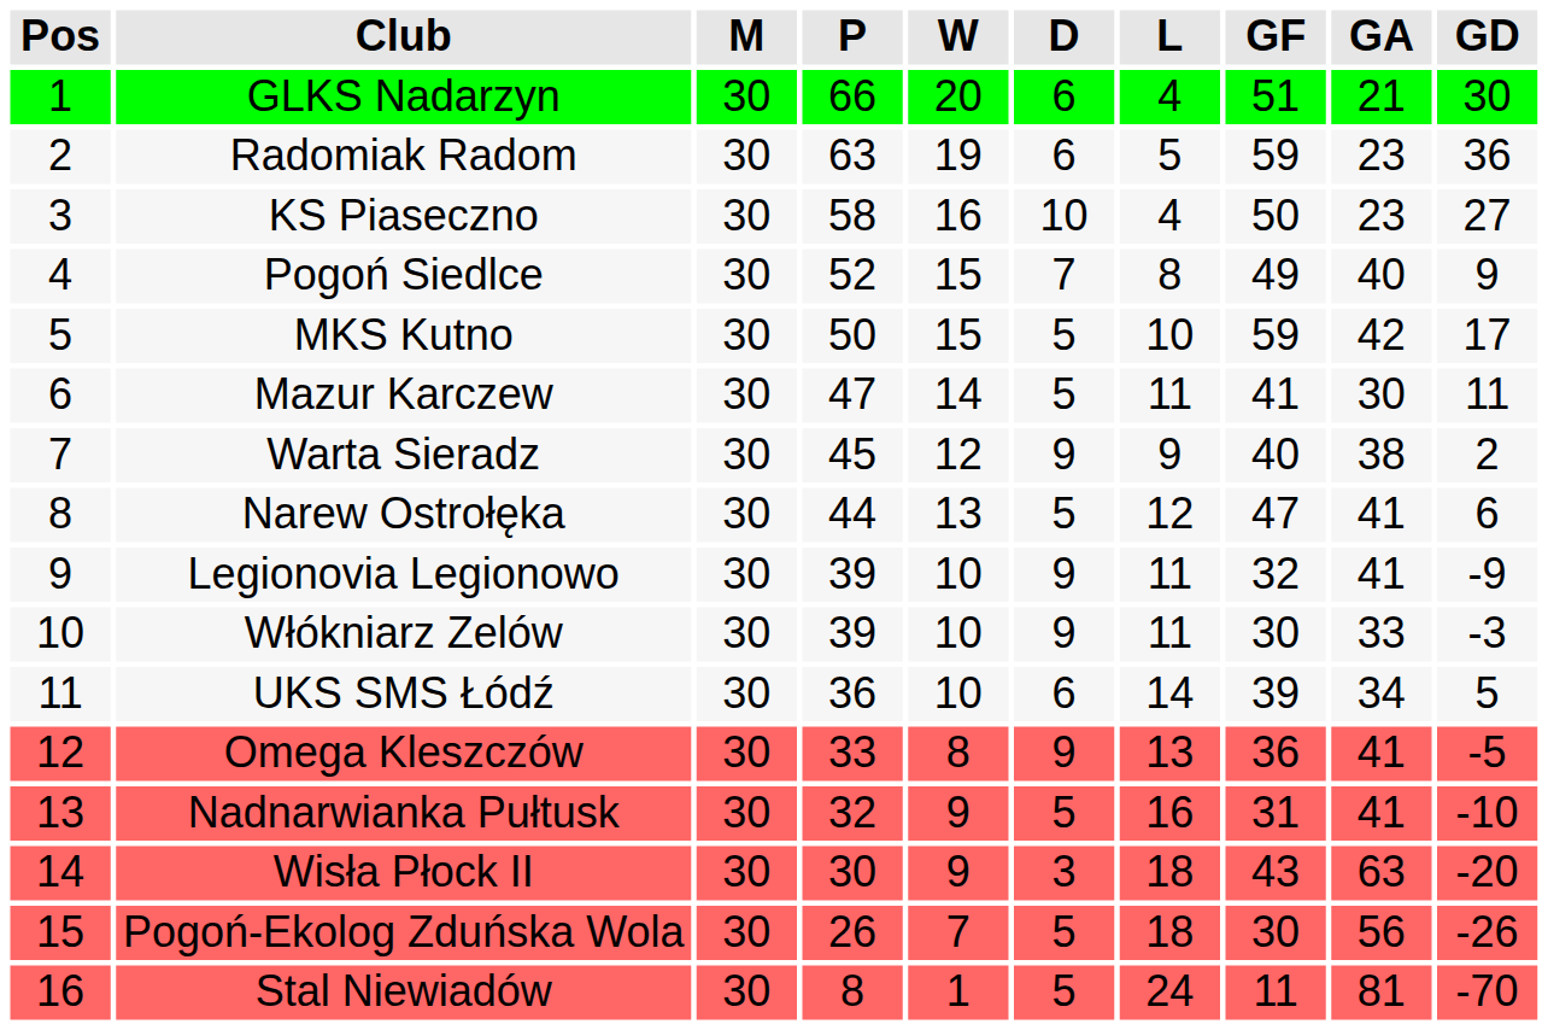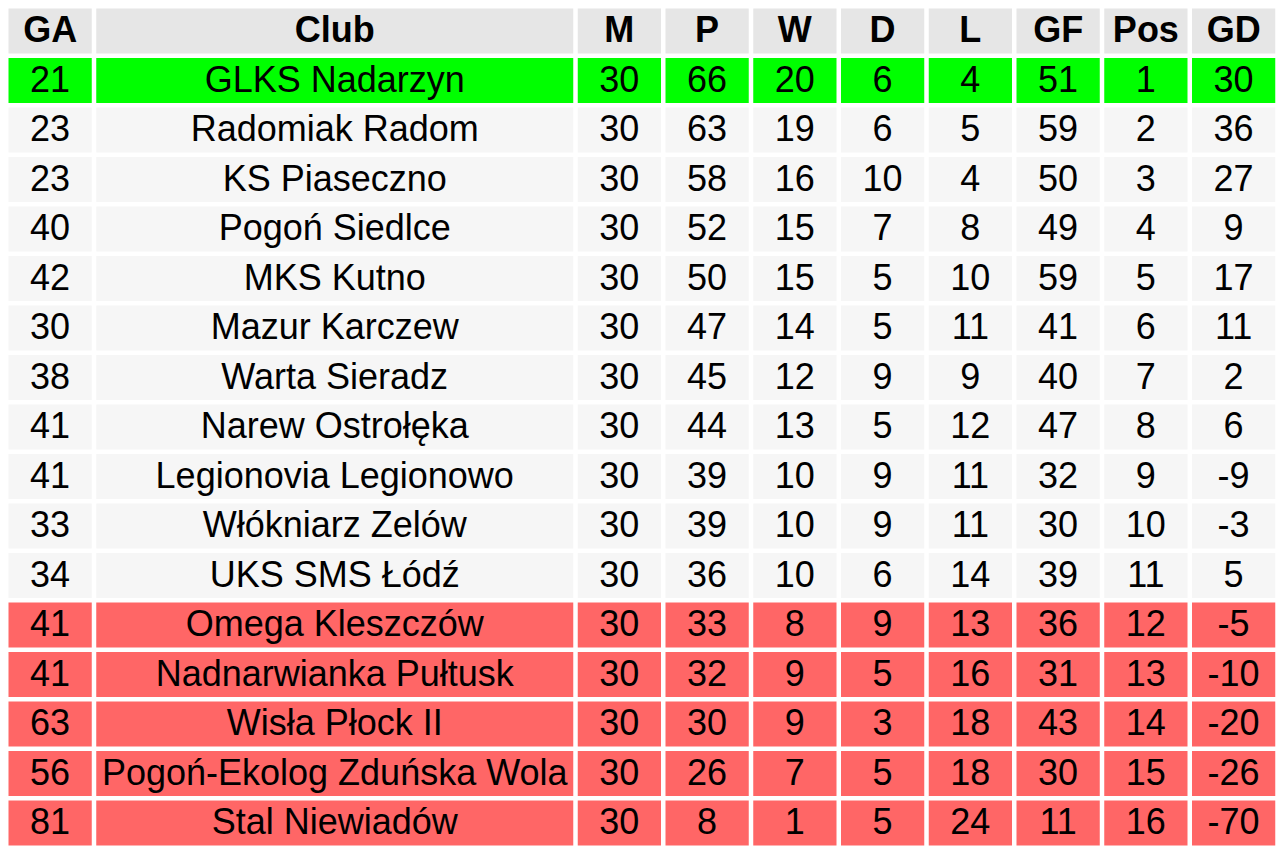columns swapped: Pos <-> GA
